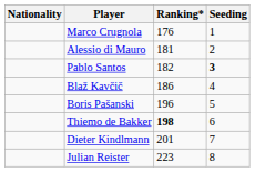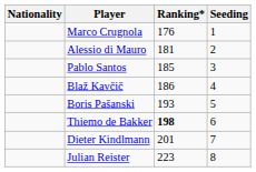Pablo Santos | Ranking*: 182 -> 185
Pablo Santos | Seeding: bold -> normal
Boris Pašanski | Ranking*: 196 -> 193
